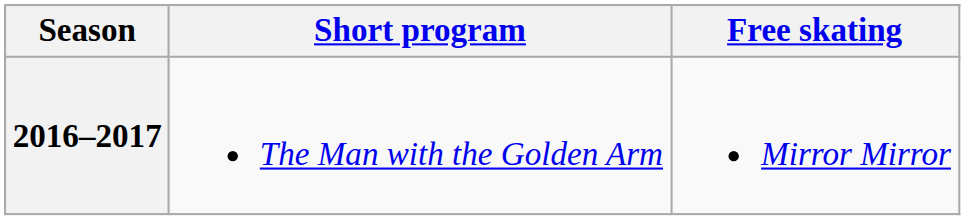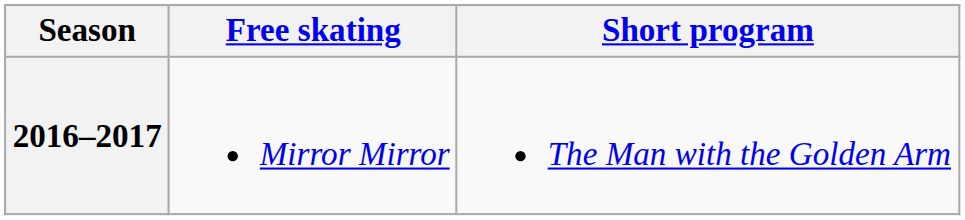columns swapped: Short program <-> Free skating
